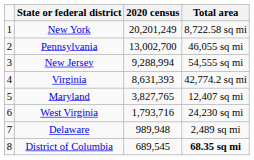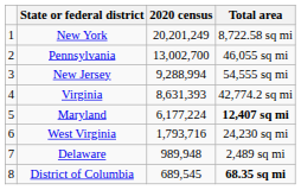Maryland | 2020 census: 3,827,765 -> 6,177,224
Maryland | Total area: normal -> bold
